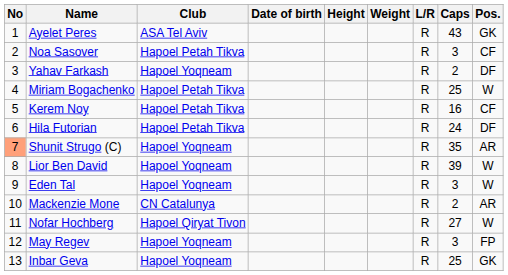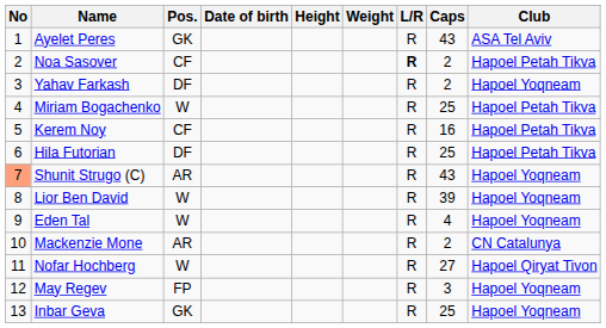columns swapped: Pos. <-> Club
Noa Sasover | L/R: normal -> bold
Noa Sasover | Caps: 3 -> 2
Hila Futorian | Caps: 24 -> 25
Shunit Strugo (C) | Caps: 35 -> 43
Eden Tal | Caps: 3 -> 4
